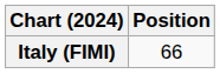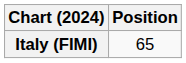Italy (FIMI) | Position: 66 -> 65
